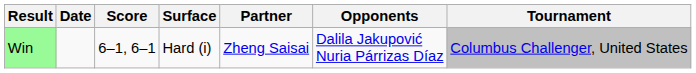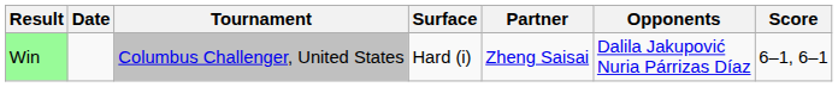columns swapped: Tournament <-> Score
